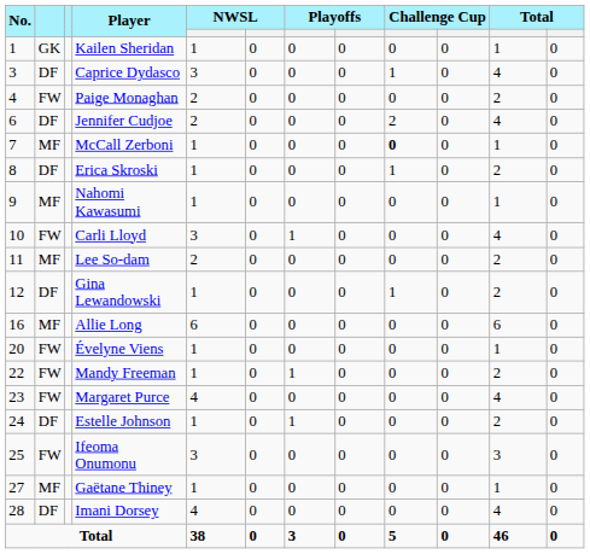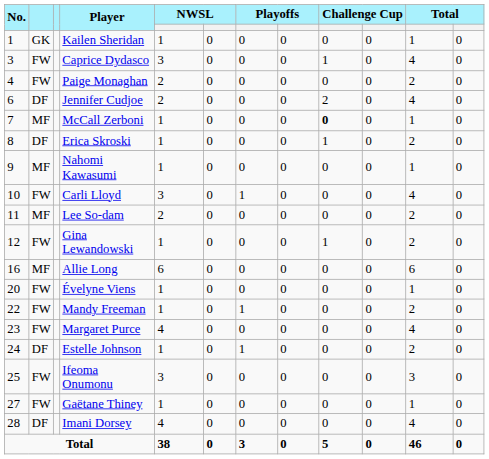Caprice Dydasco | column 2: DF -> FW
Gina Lewandowski | column 2: DF -> FW
Gaëtane Thiney | column 2: MF -> FW
